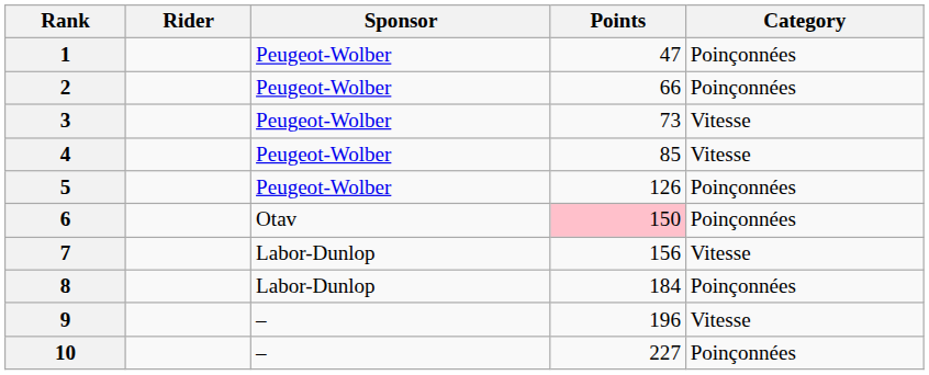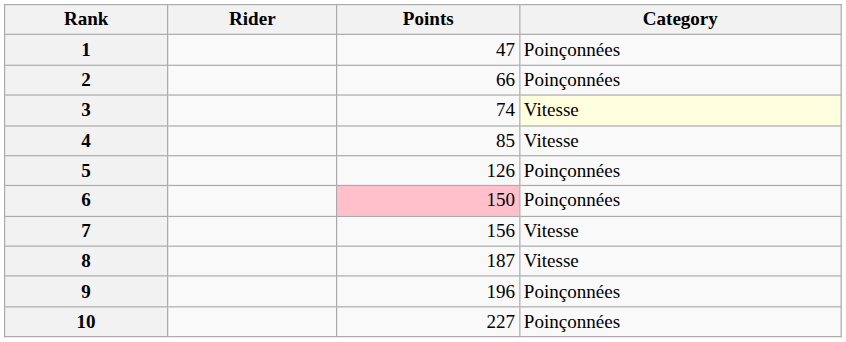- column: Sponsor | Peugeot-Wolber | Peugeot-Wolber | Peugeot-Wolber | Peugeot-Wolber | Peugeot-Wolber | Otav | Labor-Dunlop | Labor-Dunlop | – | –
3 | Points: 73 -> 74
3 | Category: no background -> lightyellow background
8 | Points: 184 -> 187
8 | Category: Poinçonnées -> Vitesse
9 | Category: Vitesse -> Poinçonnées
